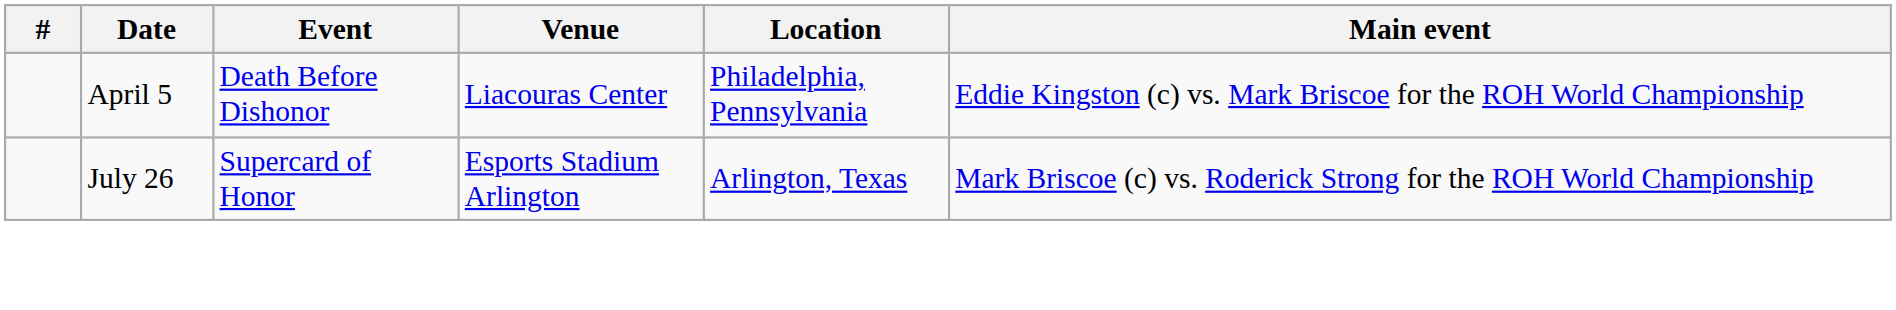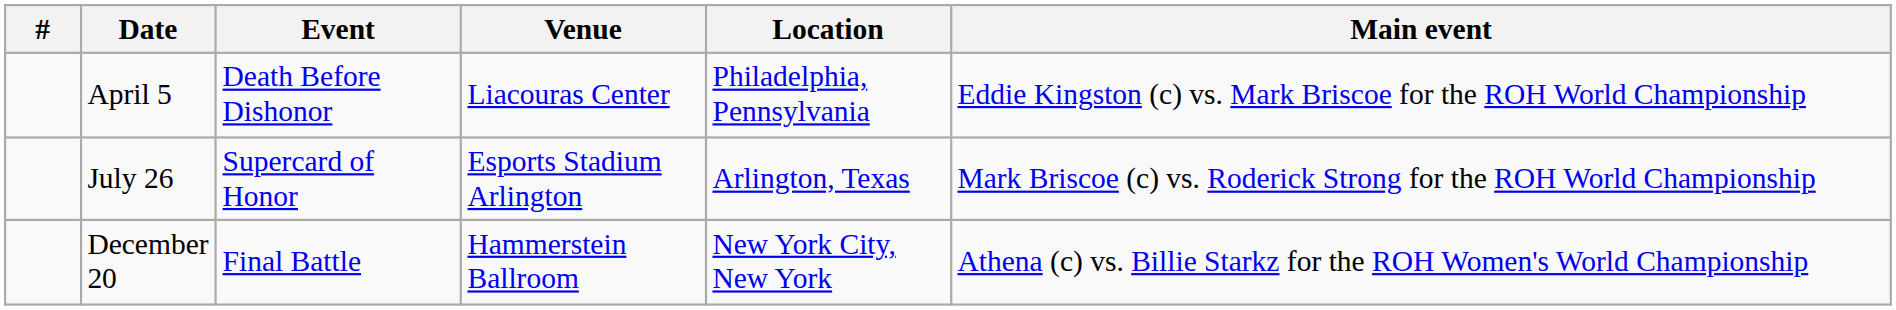+ row: December 20 | Final Battle | Hammerstein Ballroom | New York City, New York | Athena (c) vs. Billie Starkz for the ROH Women's World Championship
